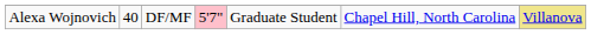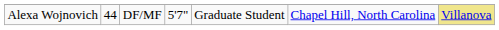Alexa Wojnovich | column 2: 40 -> 44
Alexa Wojnovich | column 4: pink background -> no background
